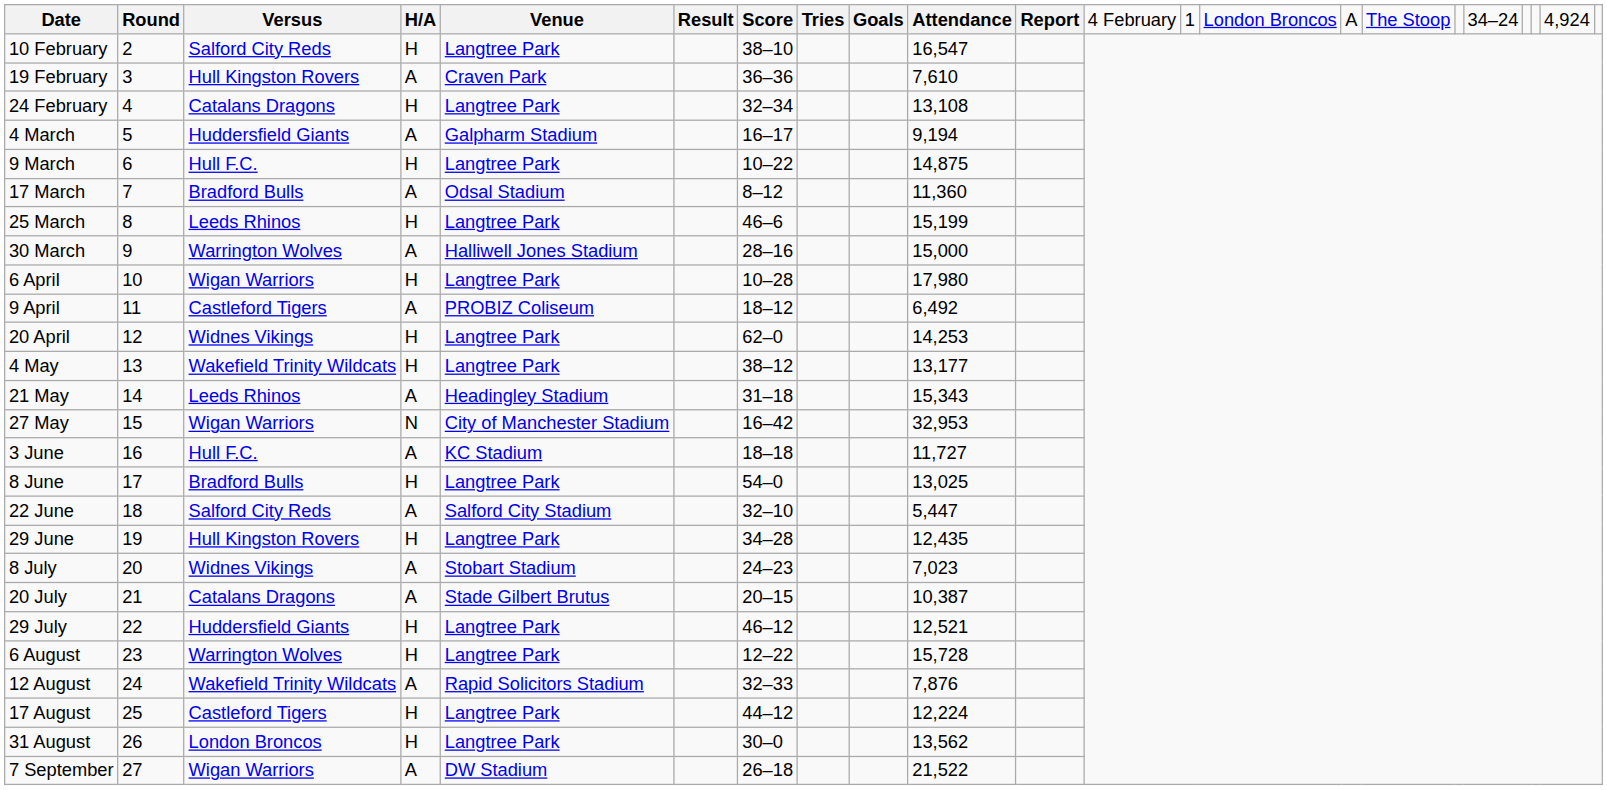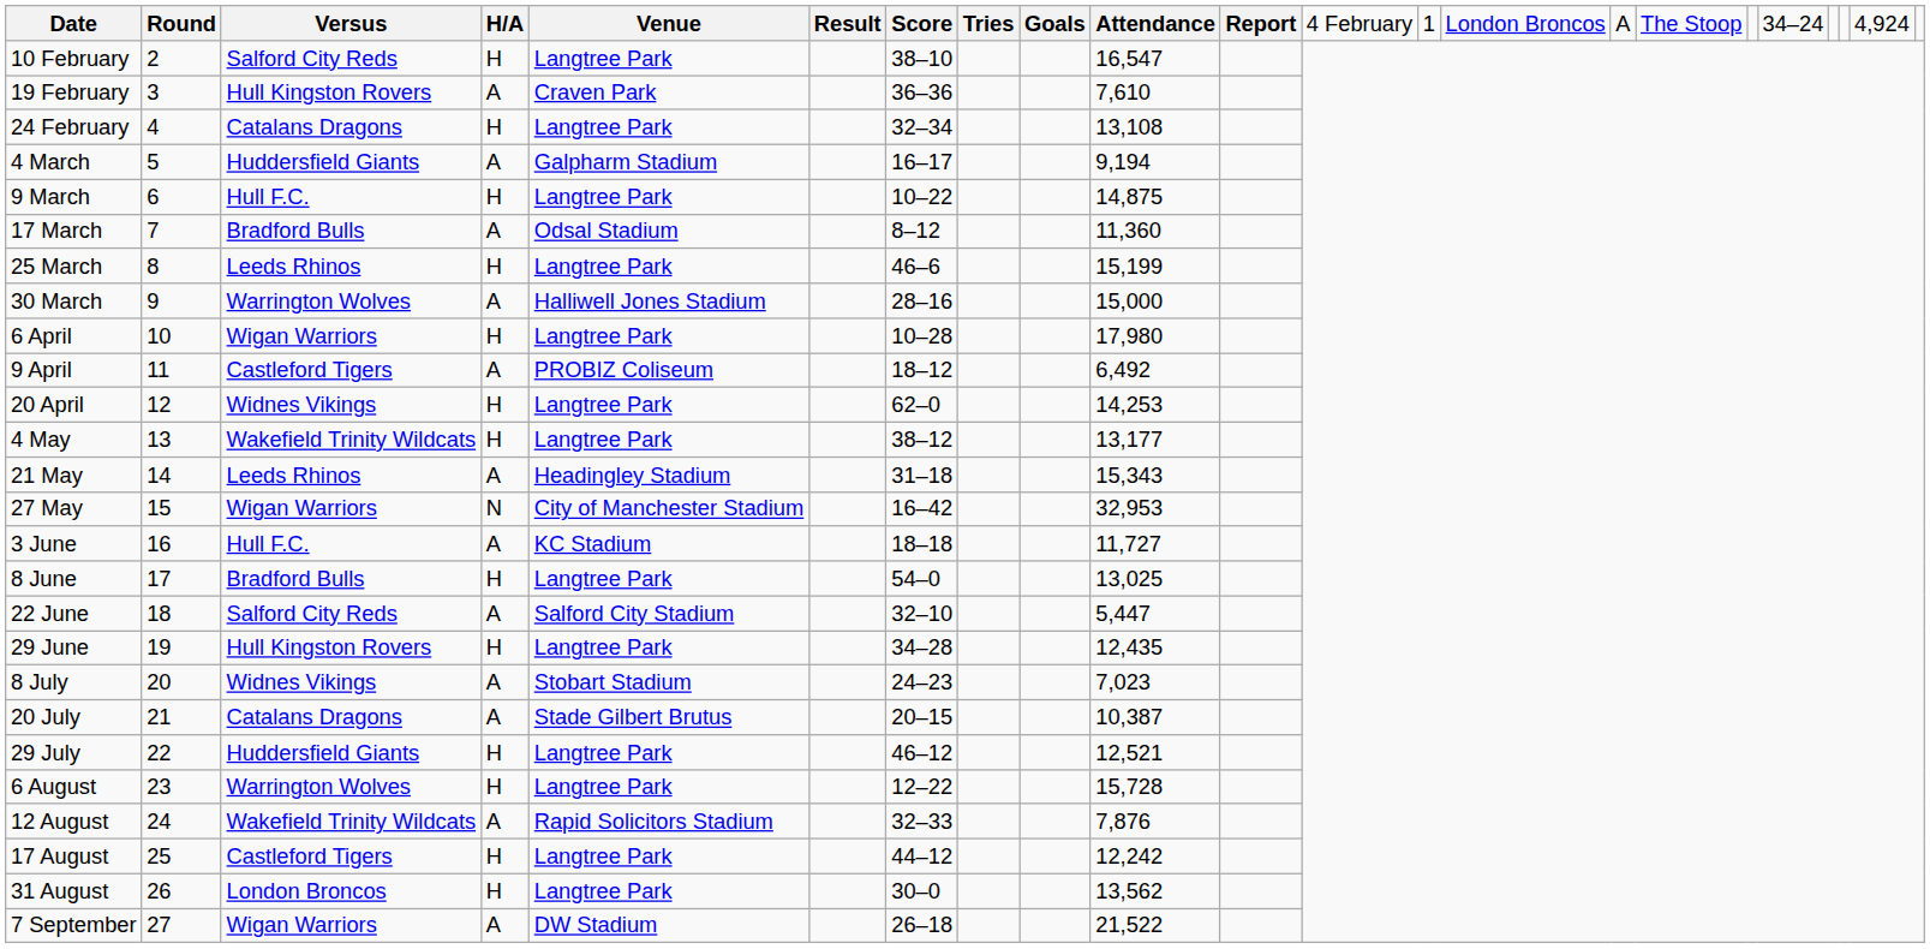17 August | column 10: 12,224 -> 12,242
